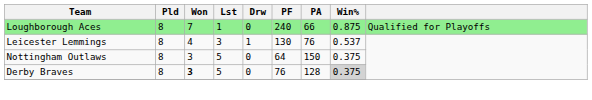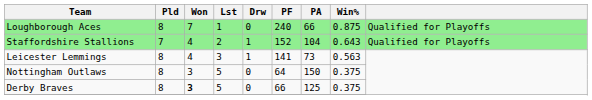+ row: Staffordshire Stallions | 7 | 4 | 2 | 1 | 152 | 104 | 0.643 | Qualified for Playoffs
Leicester Lemmings | PF: 130 -> 141
Leicester Lemmings | PA: 76 -> 73
Leicester Lemmings | Win%: 0.537 -> 0.563
Derby Braves | PF: 76 -> 66
Derby Braves | PA: 128 -> 125
Derby Braves | Win%: lightgrey background -> no background
